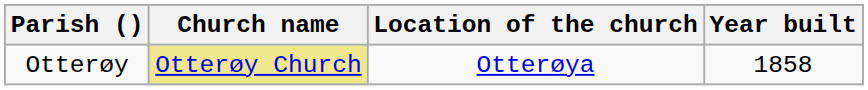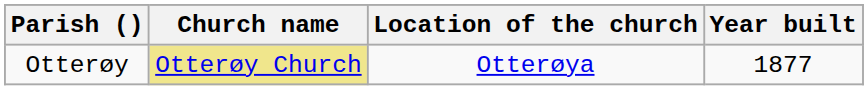Otterøy | Year built: 1858 -> 1877
